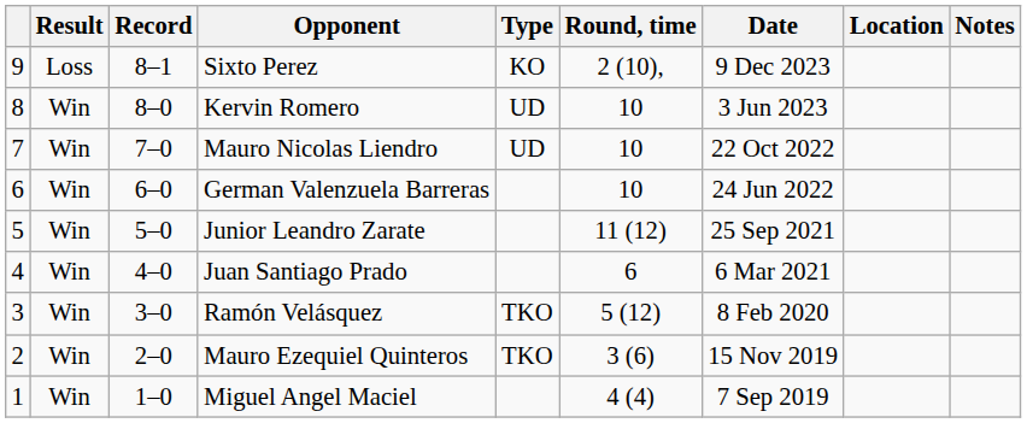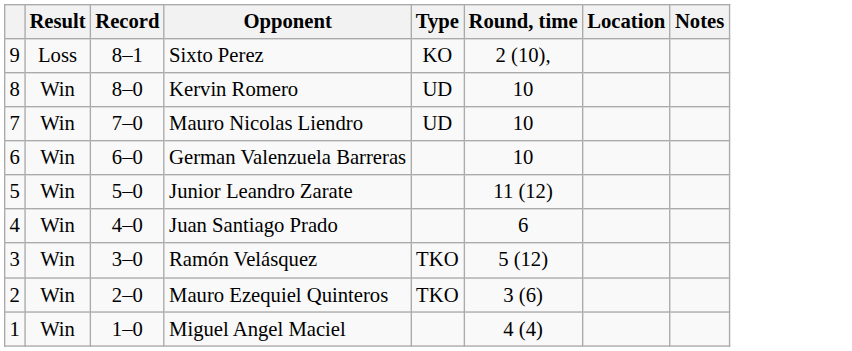- column: Date | 9 Dec 2023 | 3 Jun 2023 | 22 Oct 2022 | 24 Jun 2022 | 25 Sep 2021 | 6 Mar 2021 | 8 Feb 2020 | 15 Nov 2019 | 7 Sep 2019
